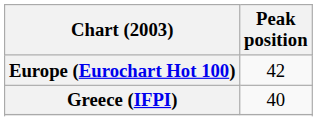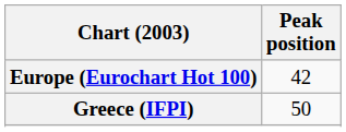Greece (IFPI) | Peak position: 40 -> 50
